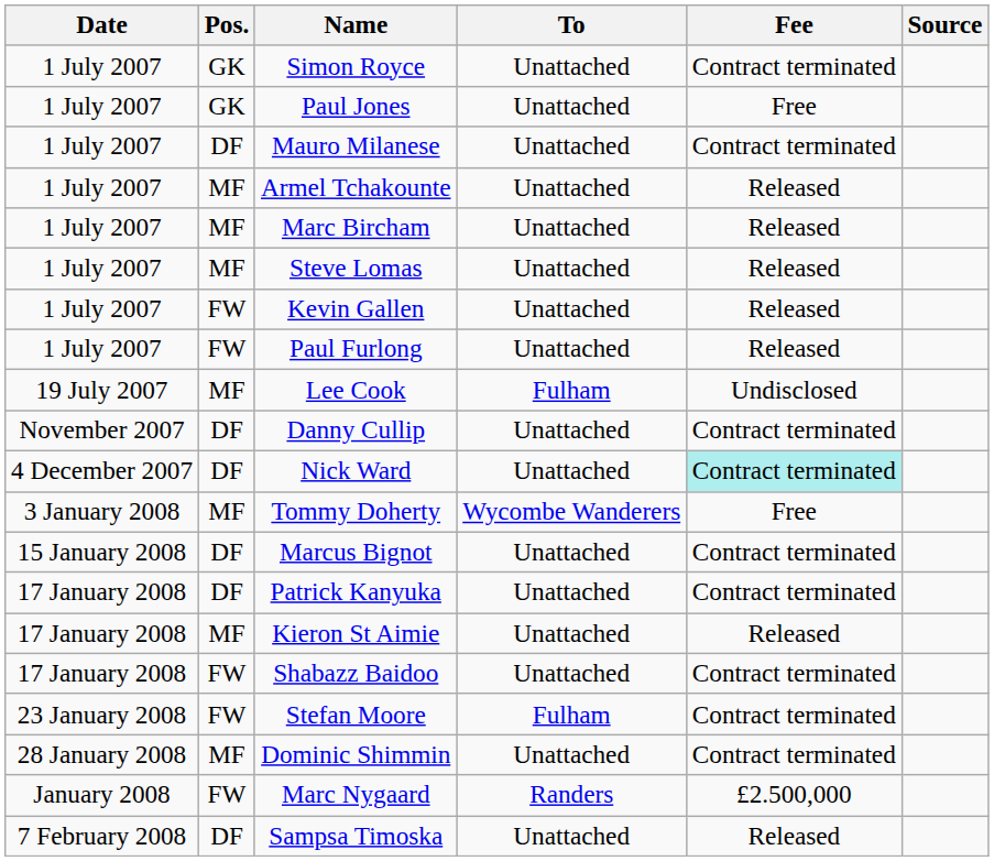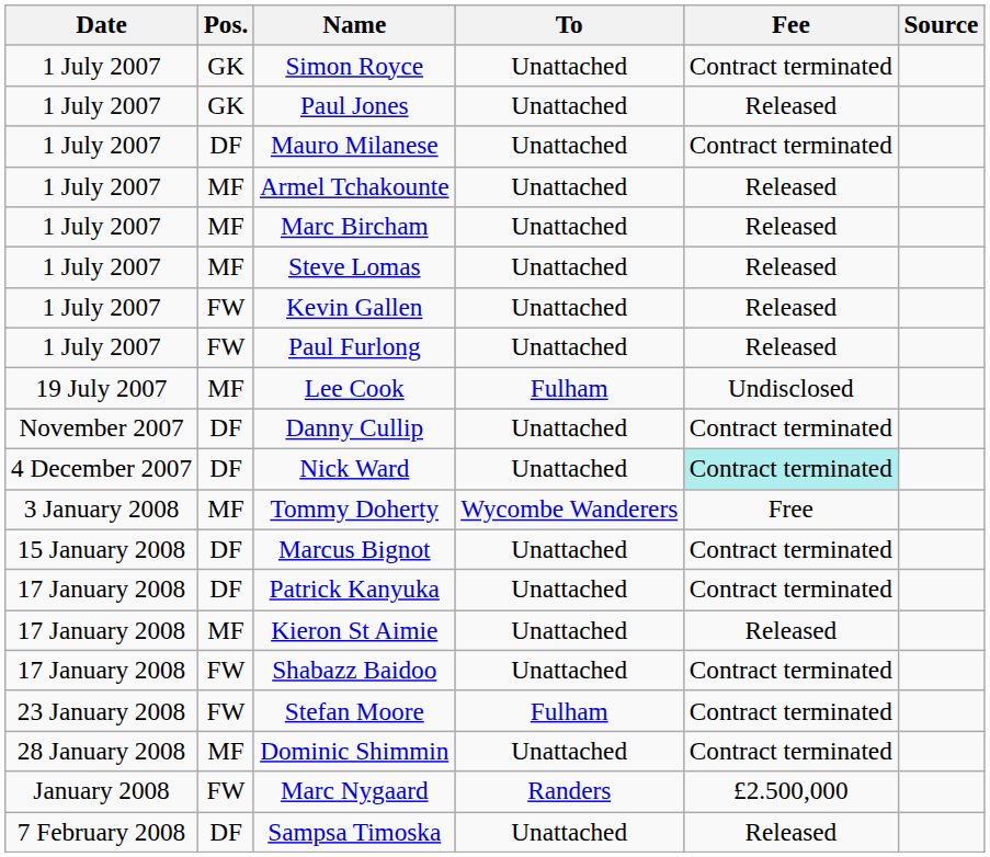Paul Jones | Fee: Free -> Released
